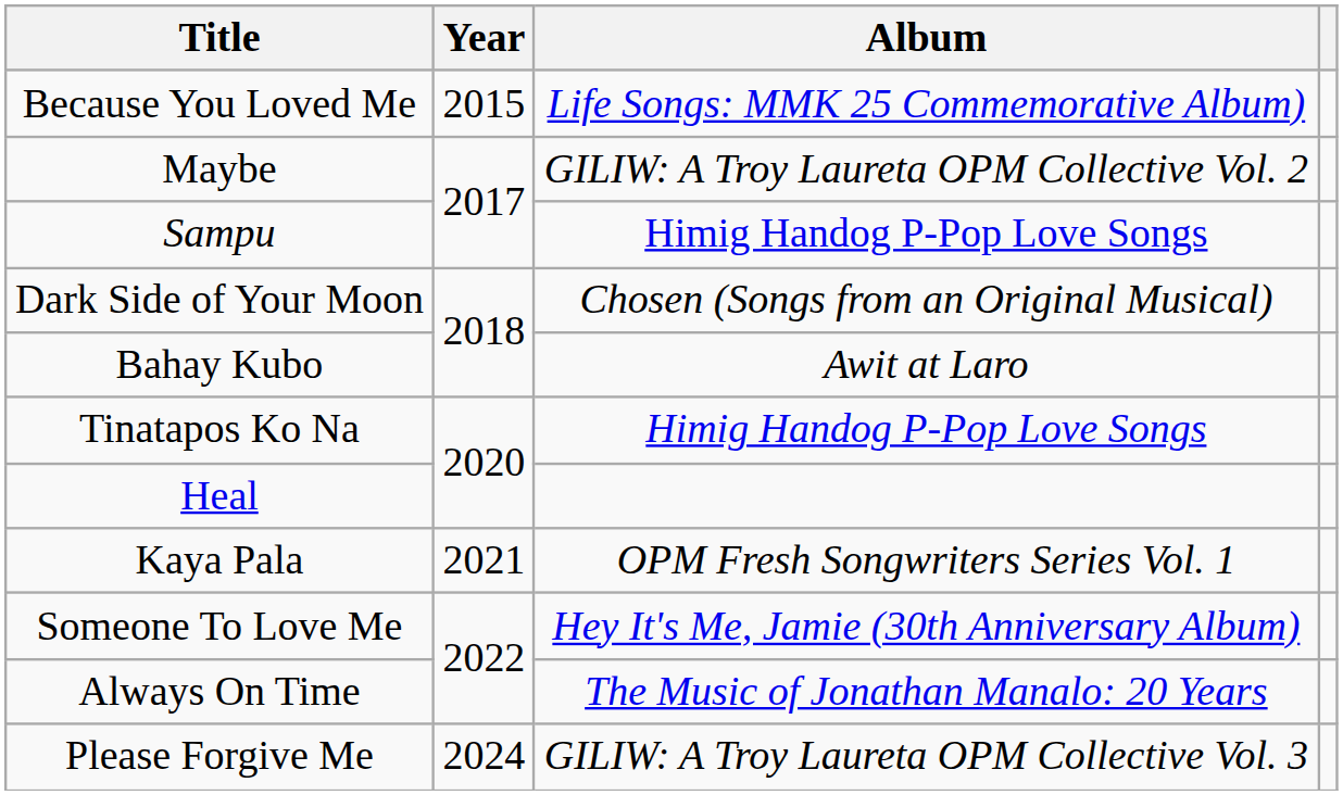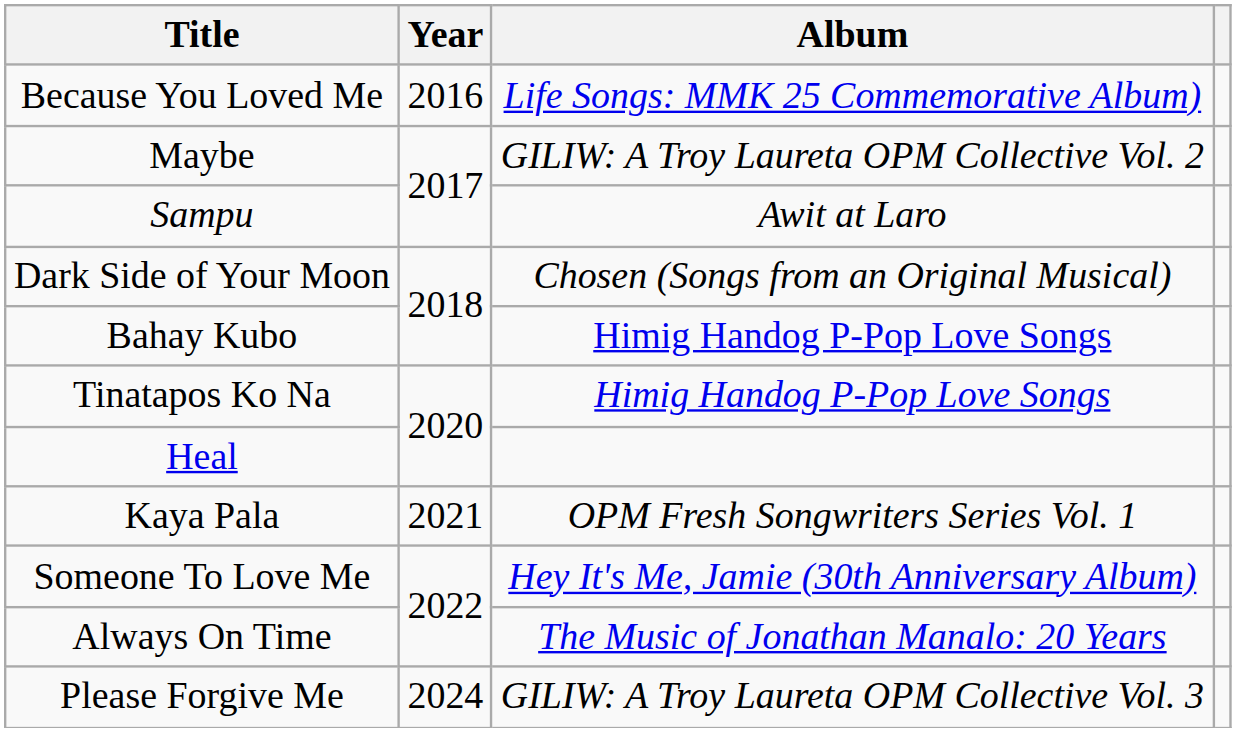Because You Loved Me | Year: 2015 -> 2016
Sampu | Album: Himig Handog P-Pop Love Songs -> Awit at Laro
Bahay Kubo | Album: Awit at Laro -> Himig Handog P-Pop Love Songs
